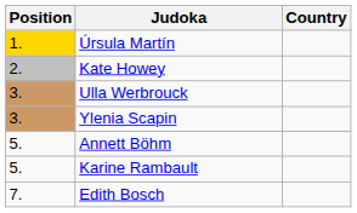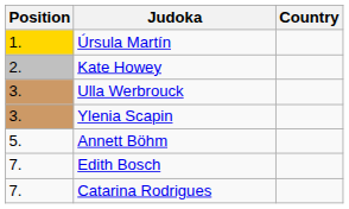- row: 5. | Karine Rambault
+ row: 7. | Catarina Rodrigues
